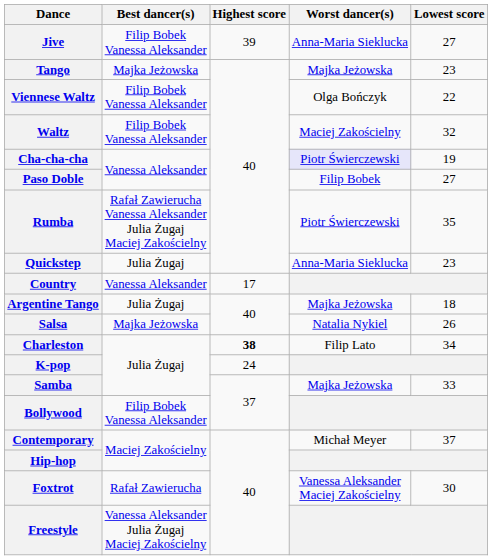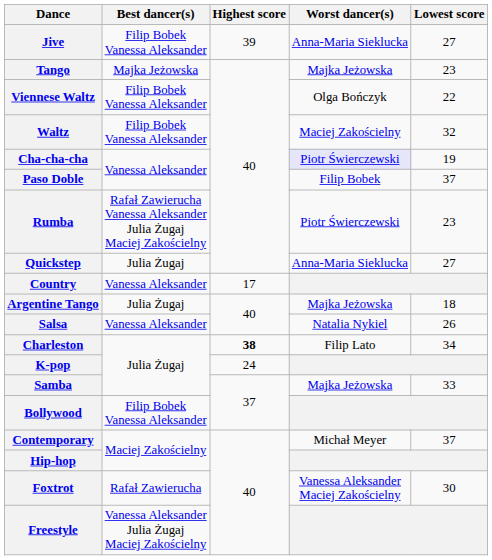Paso Doble | Lowest score: 27 -> 37
Rumba | Lowest score: 35 -> 23
Quickstep | Lowest score: 23 -> 27
Salsa | Best dancer(s): Majka Jeżowska -> Vanessa Aleksander
